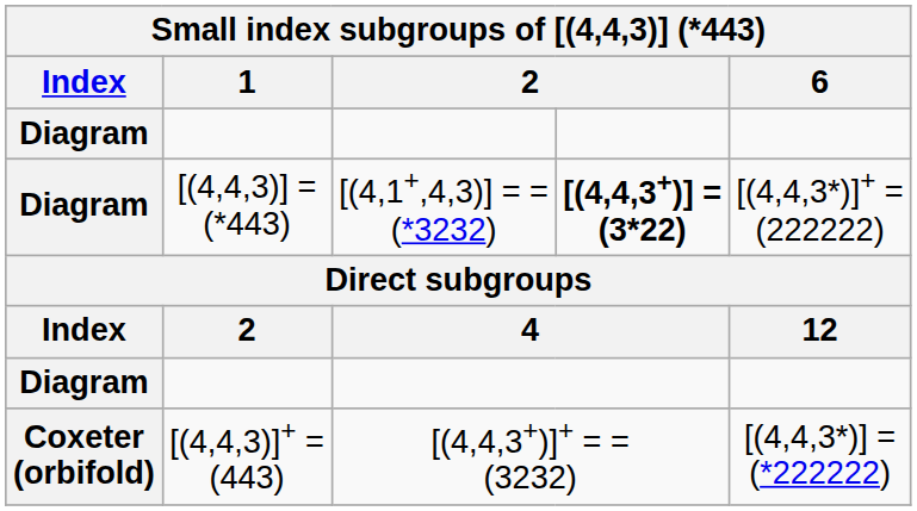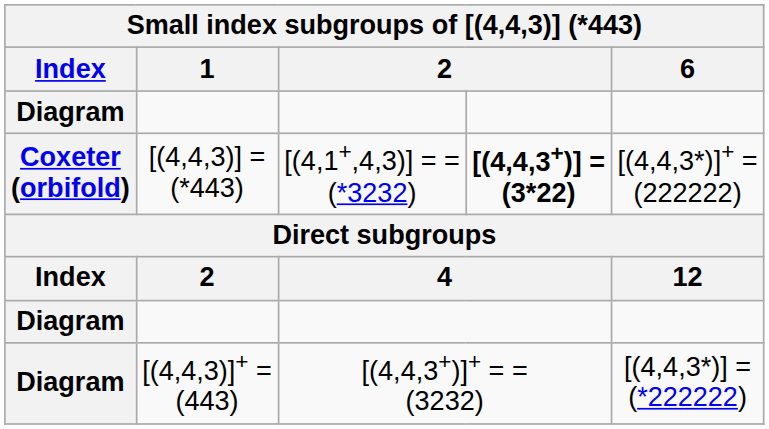[(4,4,3)] = (*443) | Index: Diagram -> Coxeter (orbifold)
[(4,4,3)]+ = (443) | Index: Coxeter (orbifold) -> Diagram
